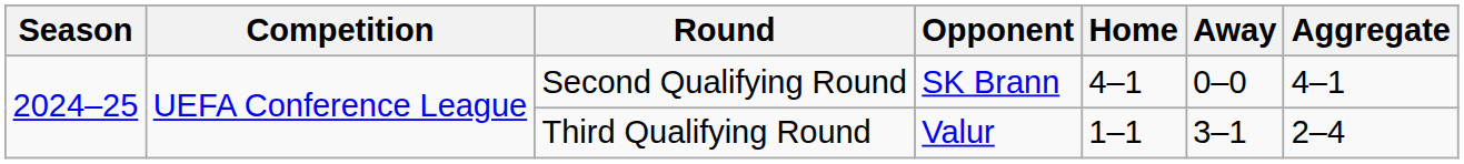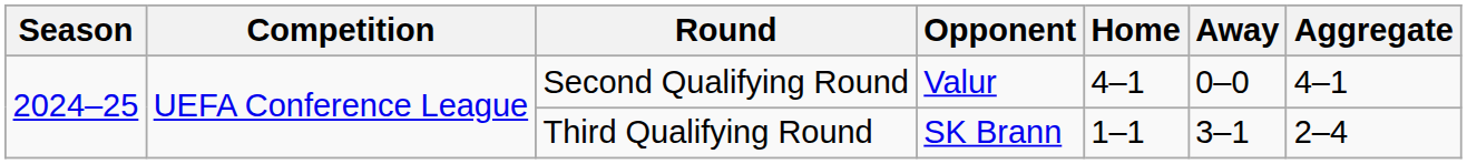Second Qualifying Round | Opponent: SK Brann -> Valur
Third Qualifying Round | Opponent: Valur -> SK Brann
